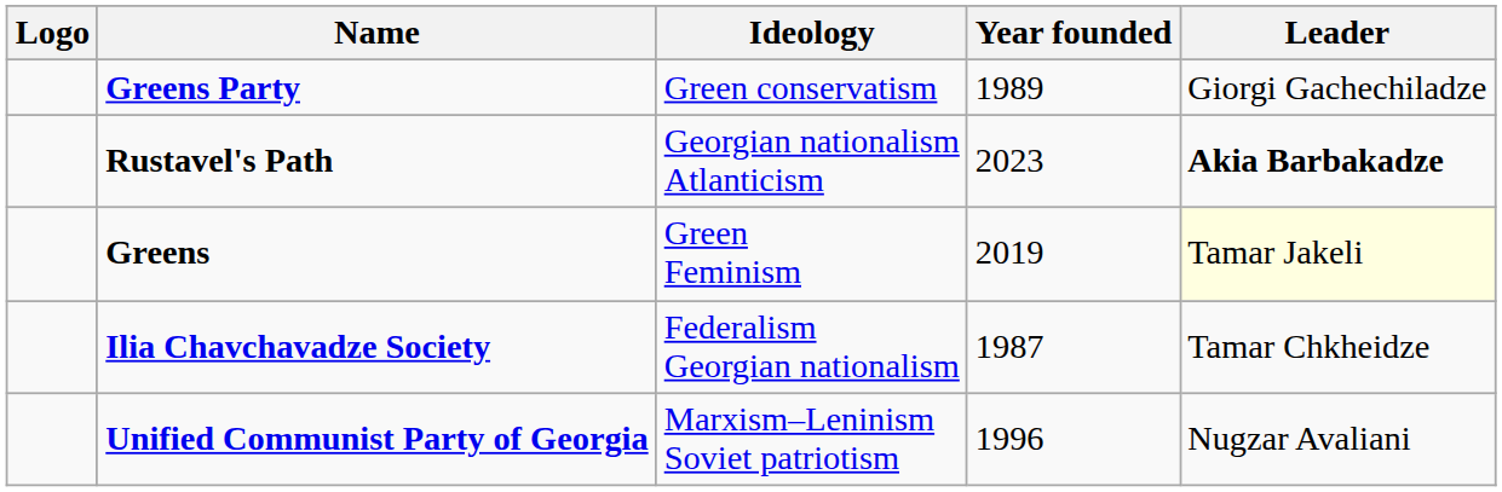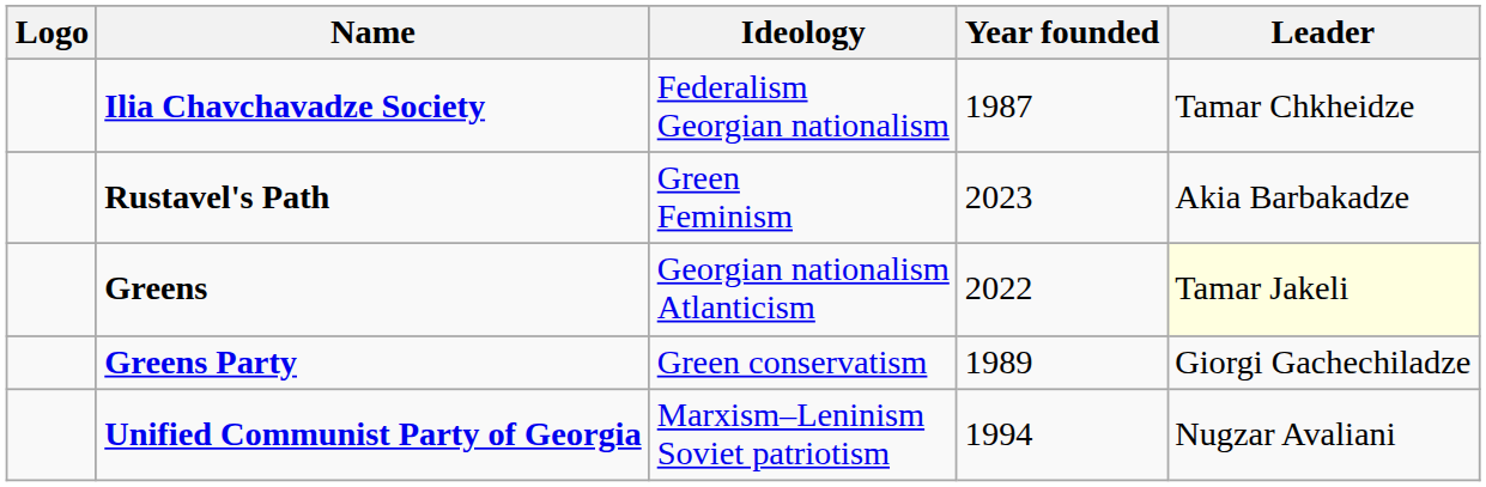rows swapped: Greens Party <-> Ilia Chavchavadze Society
Rustavel's Path | Ideology: Georgian nationalism Atlanticism -> Green Feminism
Rustavel's Path | Leader: bold -> normal
Greens | Ideology: Green Feminism -> Georgian nationalism Atlanticism
Greens | Year founded: 2019 -> 2022
Unified Communist Party of Georgia | Year founded: 1996 -> 1994
